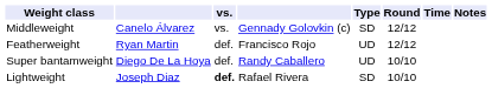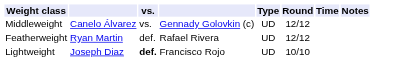Middleweight | Type: SD -> UD
Featherweight | column 4: Francisco Rojo -> Rafael Rivera
- row: Super bantamweight | Diego De La Hoya | def. | Randy Caballero | UD | 10/10
Lightweight | column 4: Rafael Rivera -> Francisco Rojo
Lightweight | Type: SD -> UD
